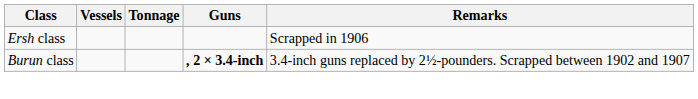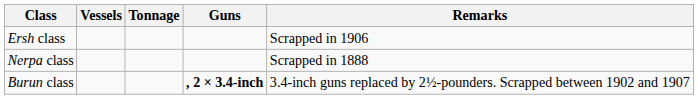+ row: Nerpa class | Scrapped in 1888
